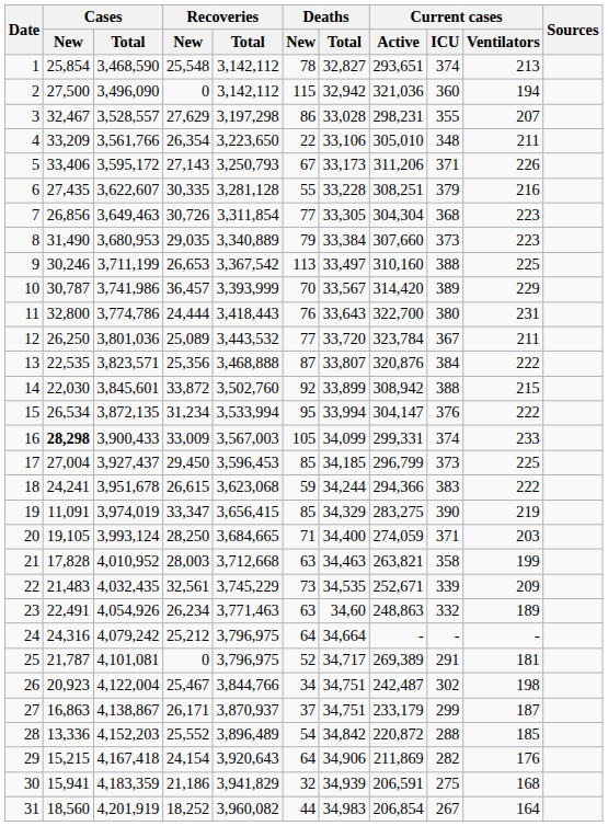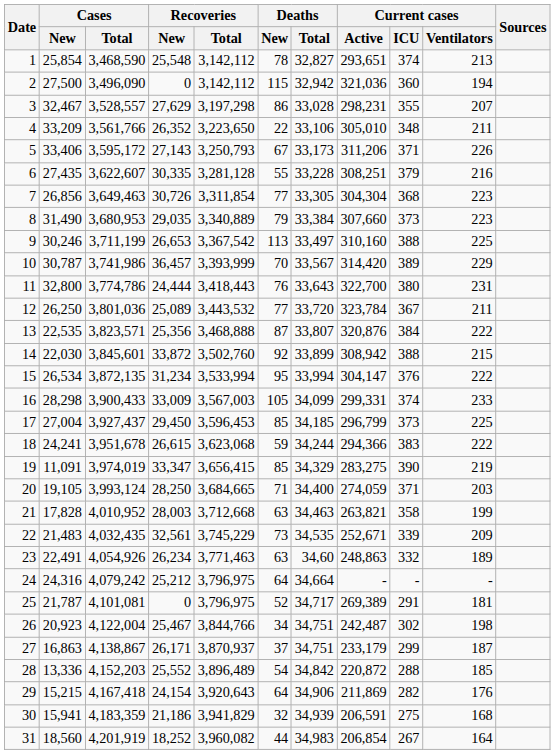4 | Recoveries / New: 26,354 -> 26,352
16 | Cases / New: bold -> normal
